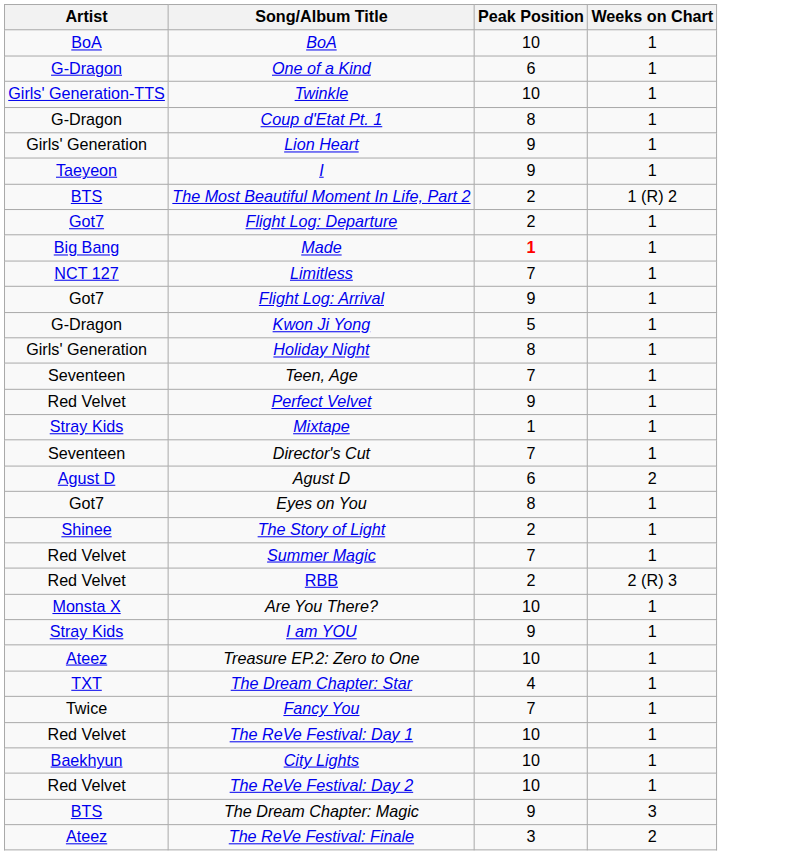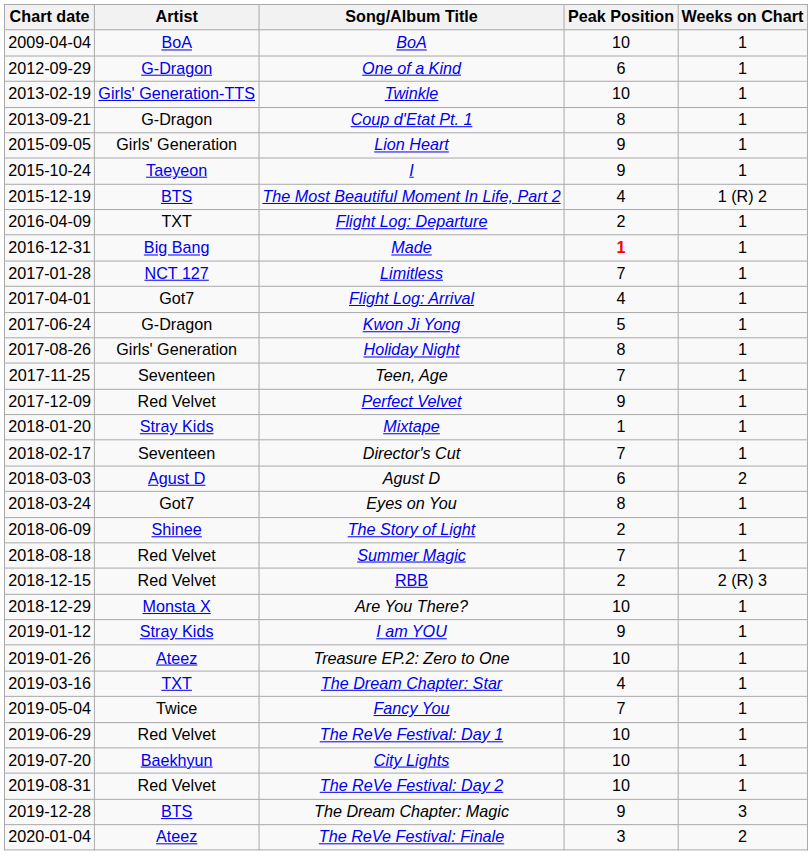+ column: Chart date | 2009-04-04 | 2012-09-29 | 2013-02-19 | 2013-09-21 | 2015-09-05 | 2015-10-24 | 2015-12-19 | 2016-04-09 | 2016-12-31 | 2017-01-28 | 2017-04-01 | 2017-06-24 | 2017-08-26 | 2017-11-25 | 2017-12-09 | 2018-01-20 | 2018-02-17 | 2018-03-03 | 2018-03-24 | 2018-06-09 | 2018-08-18 | 2018-12-15 | 2018-12-29 | 2019-01-12 | 2019-01-26 | 2019-03-16 | 2019-05-04 | 2019-06-29 | 2019-07-20 | 2019-08-31 | 2019-12-28 | 2020-01-04
The Most Beautiful Moment In Life, Part 2 | Peak Position: 2 -> 4
Flight Log: Departure | Artist: Got7 -> TXT
Flight Log: Arrival | Peak Position: 9 -> 4
